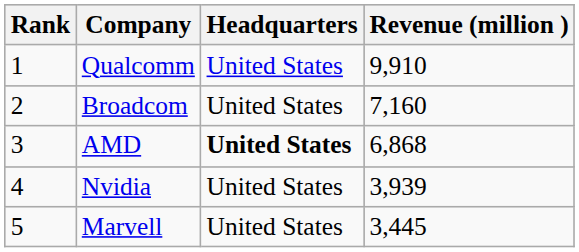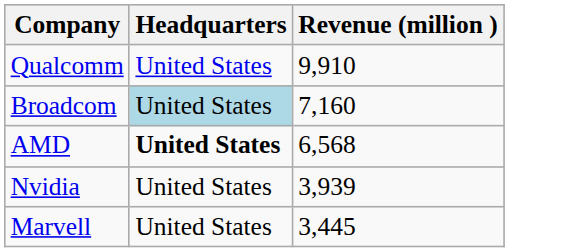- column: Rank | 1 | 2 | 3 | 4 | 5
Broadcom | Headquarters: no background -> lightblue background
AMD | Revenue (million ): 6,868 -> 6,568
